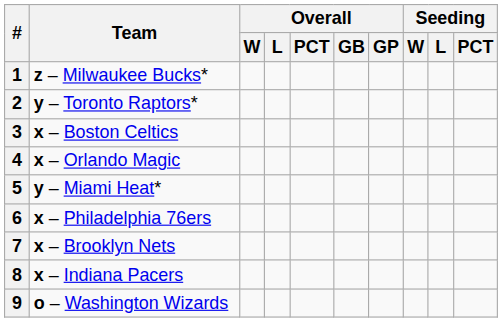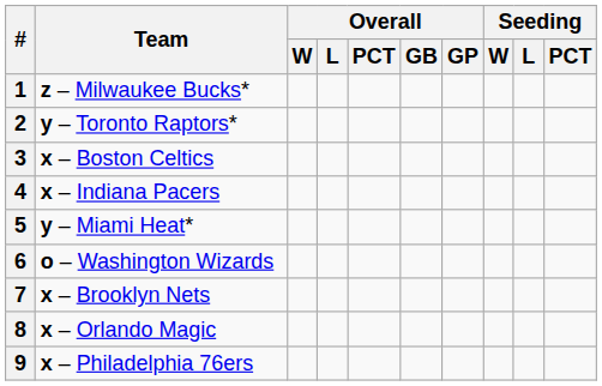4 | Team: x – Orlando Magic -> x – Indiana Pacers
6 | Team: x – Philadelphia 76ers -> o – Washington Wizards
8 | Team: x – Indiana Pacers -> x – Orlando Magic
9 | Team: o – Washington Wizards -> x – Philadelphia 76ers
